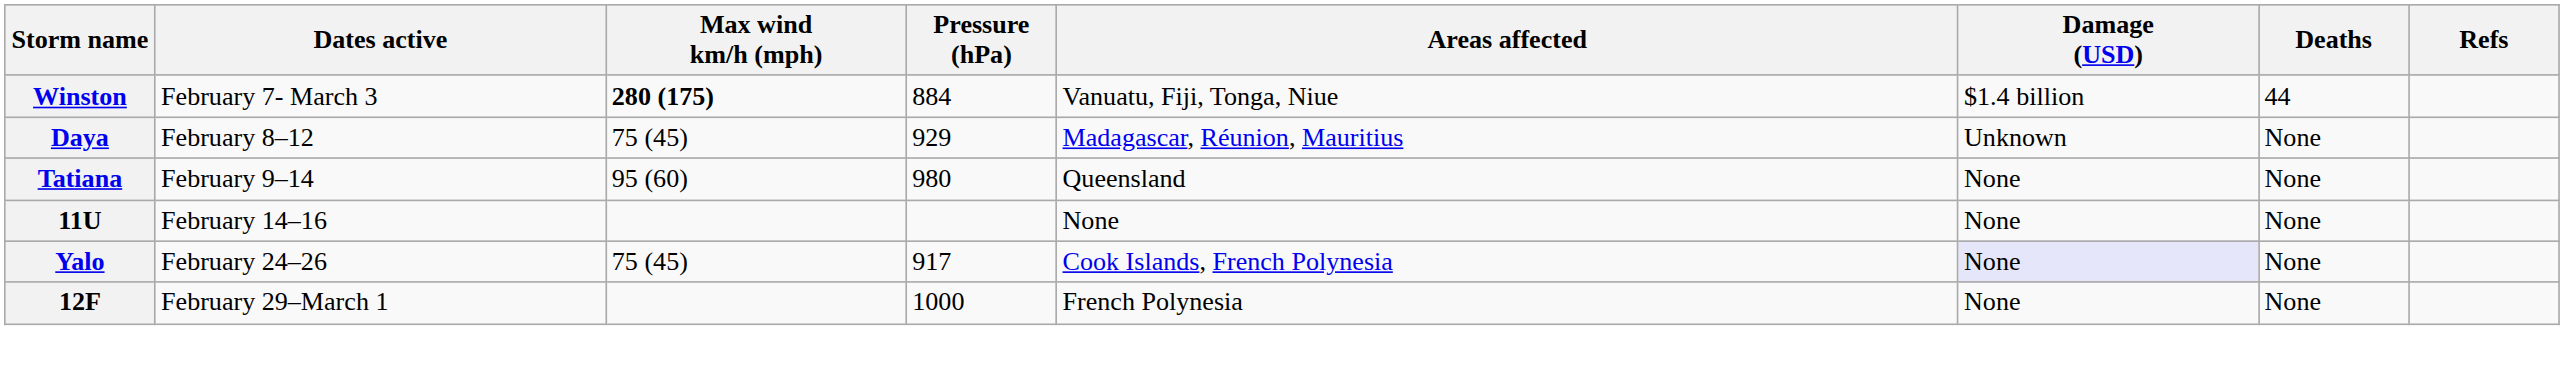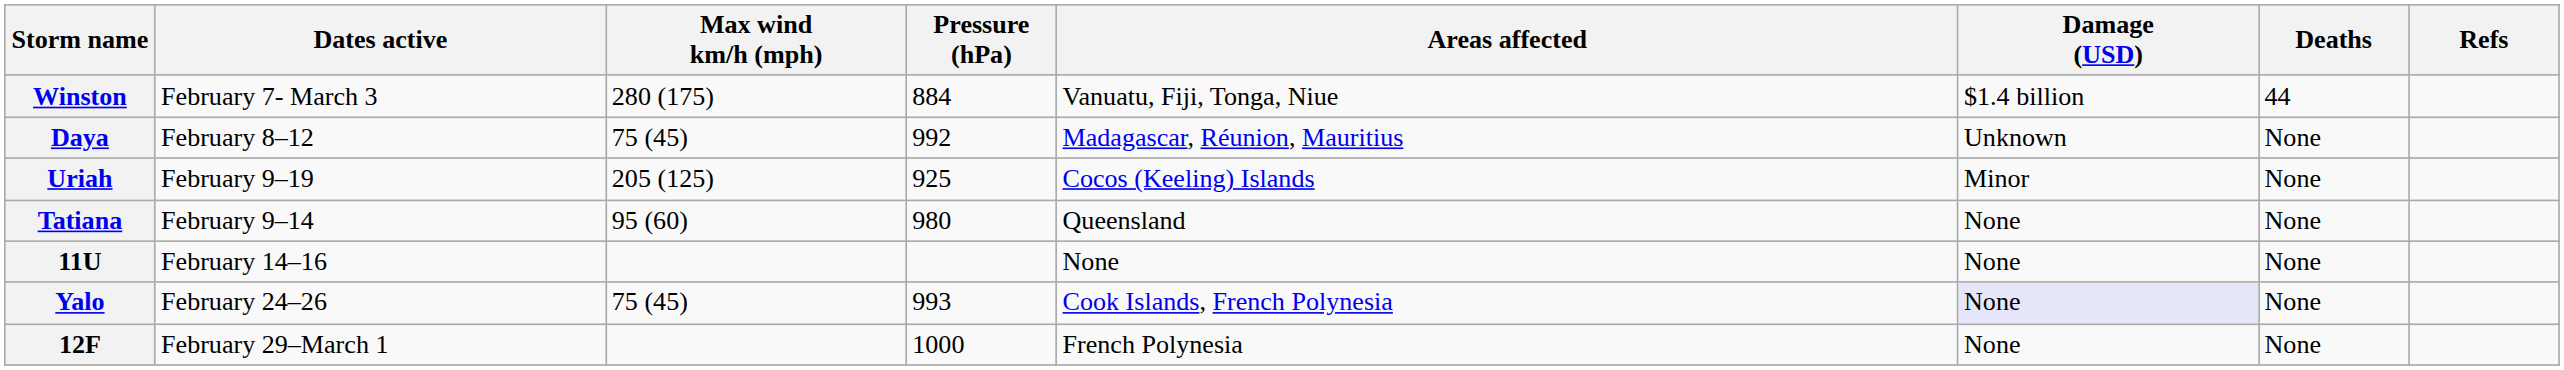Winston | Max wind km/h (mph): bold -> normal
Daya | Pressure (hPa): 929 -> 992
+ row: Uriah | February 9–19 | 205 (125) | 925 | Cocos (Keeling) Islands | Minor | None
Yalo | Pressure (hPa): 917 -> 993
